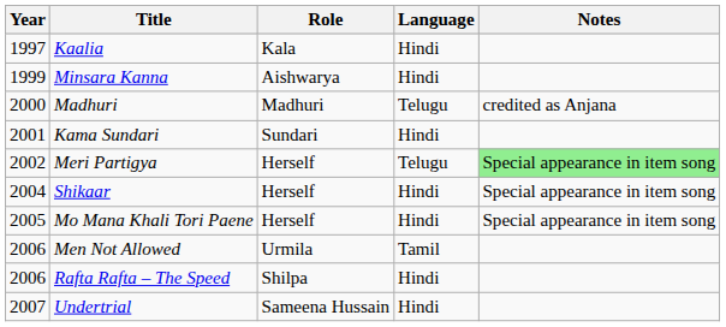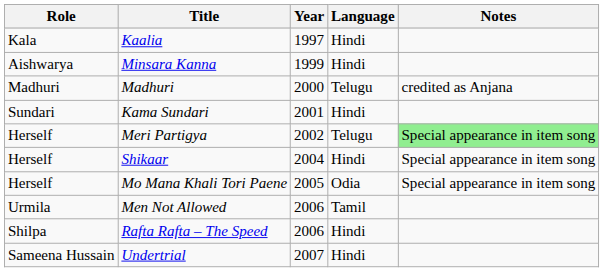columns swapped: Year <-> Role
Mo Mana Khali Tori Paene | Language: Hindi -> Odia
